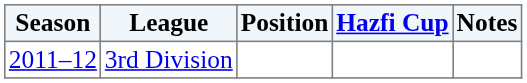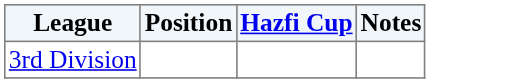- column: Season | 2011–12
